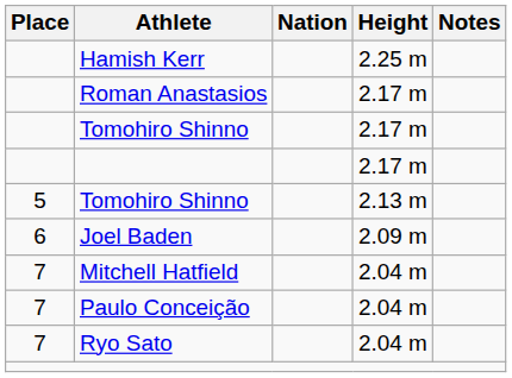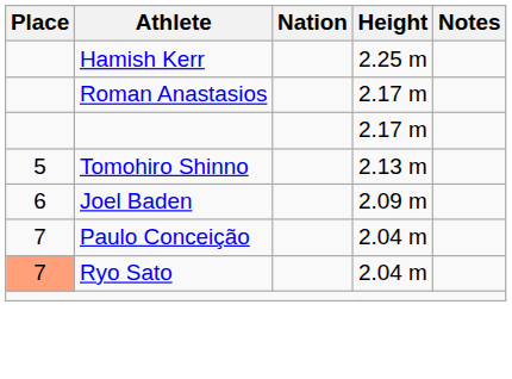- row: Tomohiro Shinno | 2.17 m
- row: 7 | Mitchell Hatfield | 2.04 m
Ryo Sato | Place: no background -> lightsalmon background
